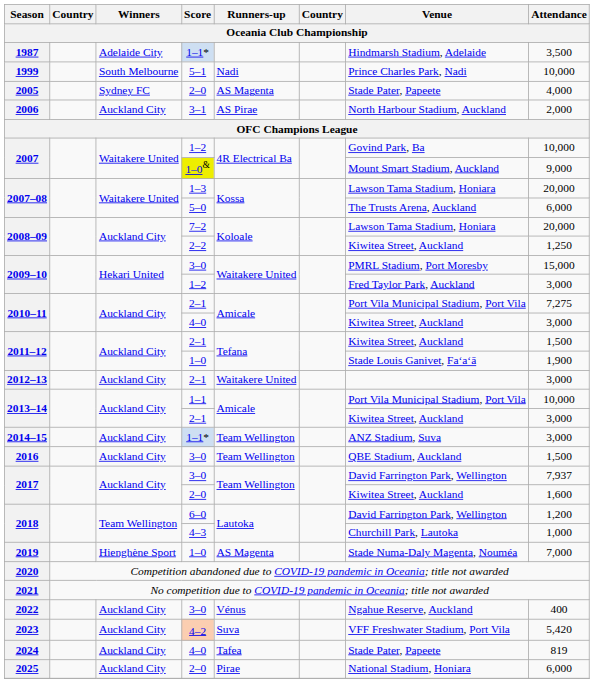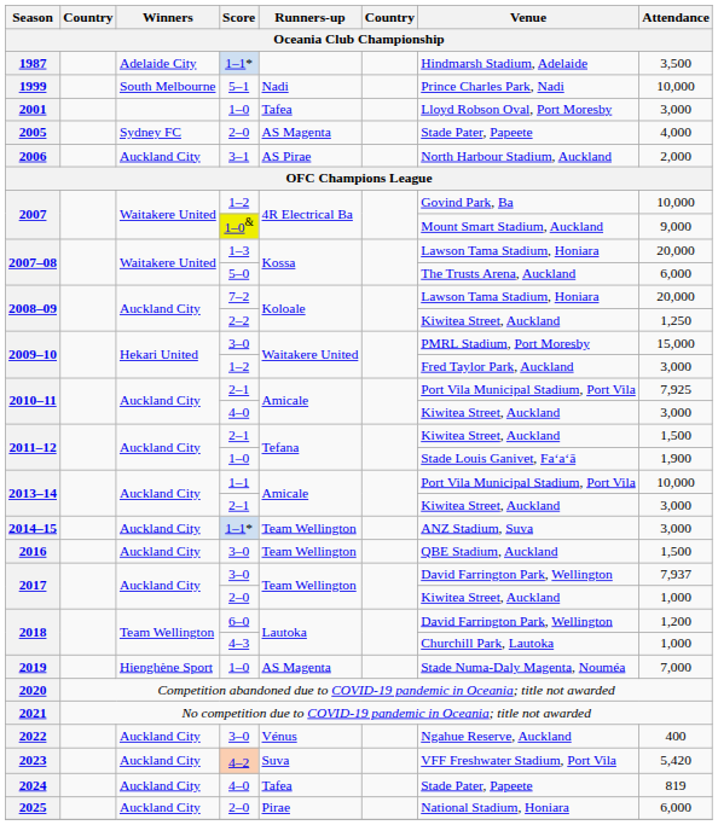+ row: 2001 | 1–0 | Tafea | Lloyd Robson Oval, Port Moresby | 3,000
2010–11 / 2–1 | Attendance: 7,275 -> 7,925
- row: 2012–13 | Auckland City | 2–1 | Waitakere United | 3,000
2017 / 2–0 | Attendance: 1,600 -> 1,000
